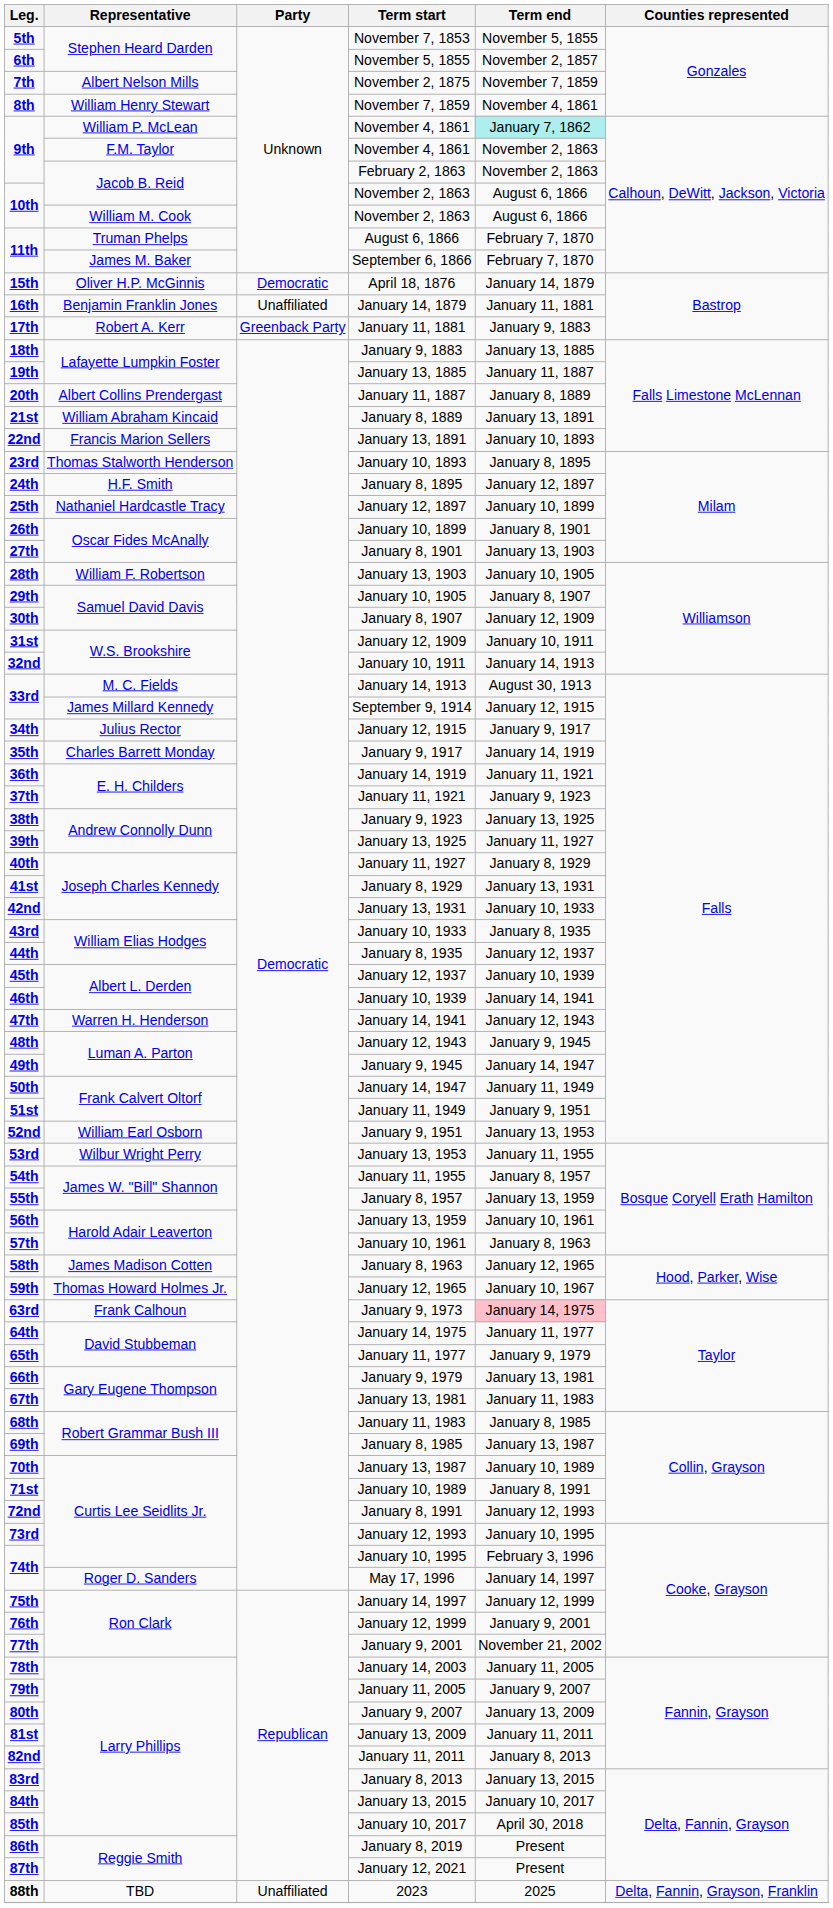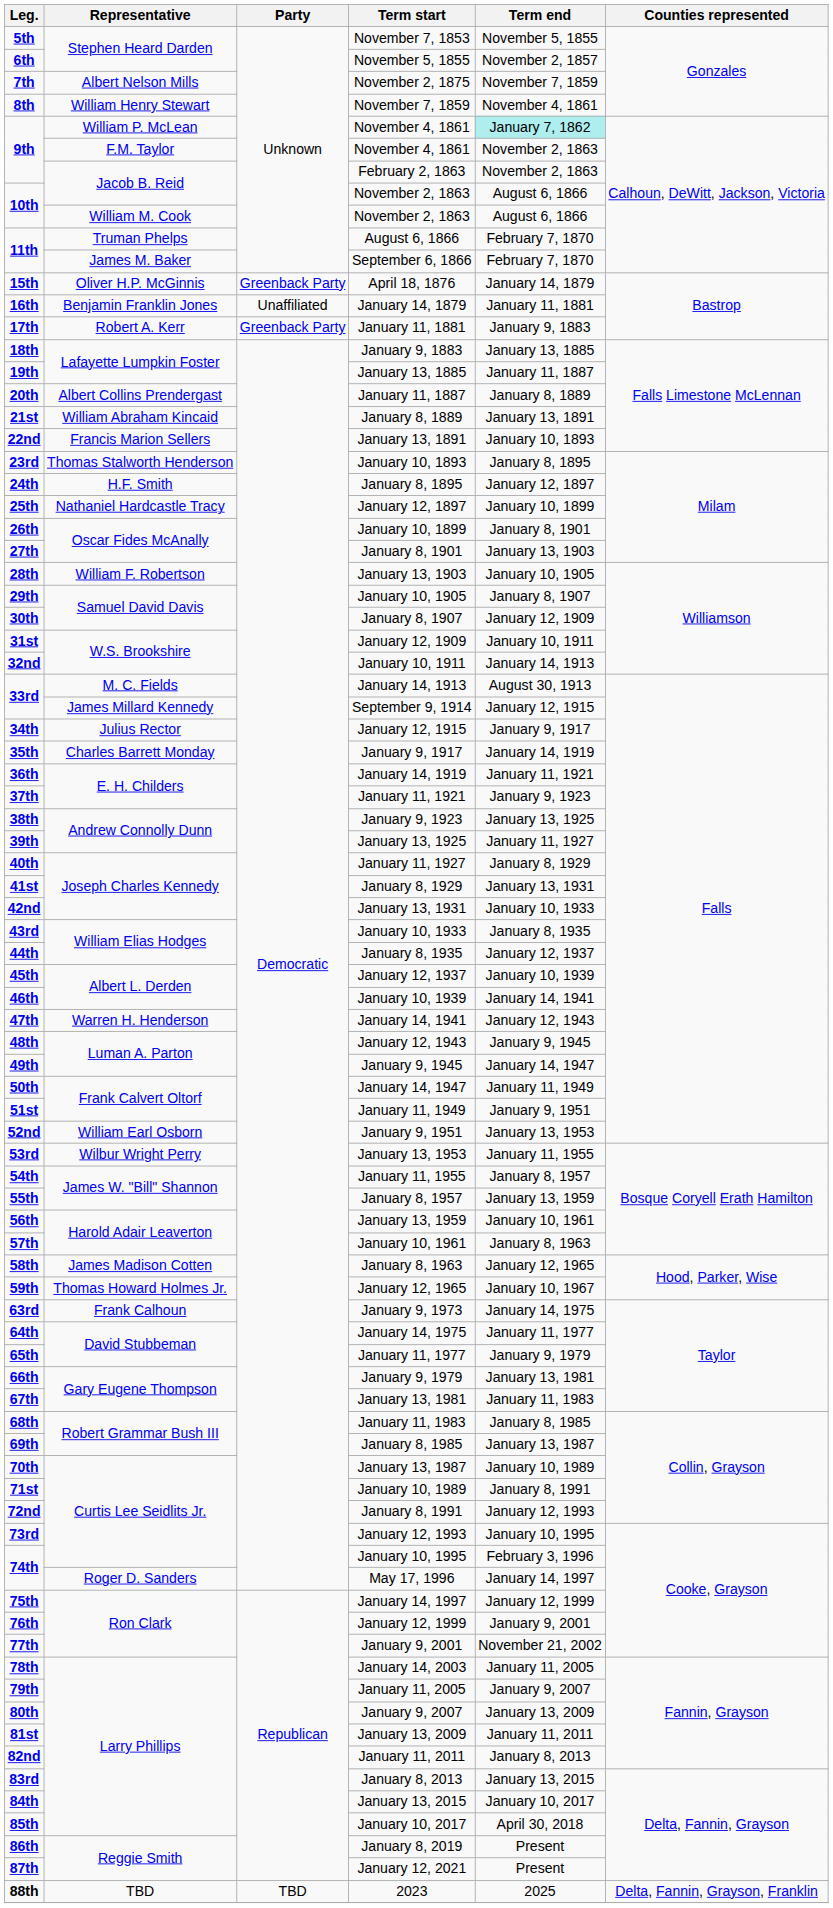April 18, 1876 | Party: Democratic -> Greenback Party
January 9, 1973 | Term end: pink background -> no background
2023 | Party: Unaffiliated -> TBD
